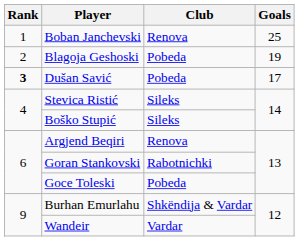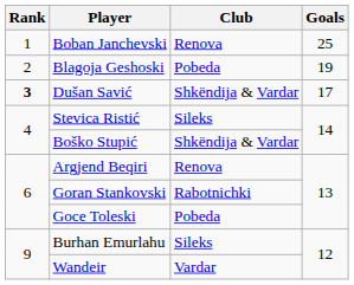Dušan Savić | Club: Pobeda -> Shkëndija & Vardar
Boško Stupić | Club: Sileks -> Shkëndija & Vardar
Burhan Emurlahu | Club: Shkëndija & Vardar -> Sileks
